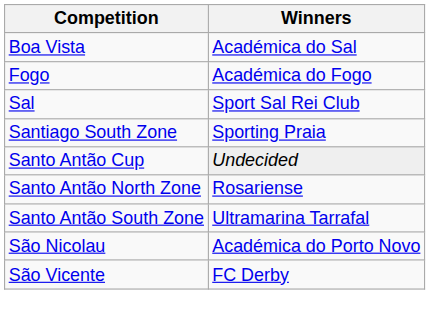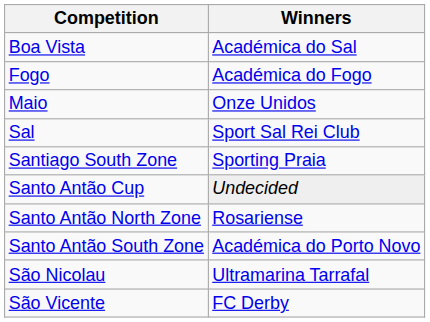+ row: Maio | Onze Unidos
Santo Antão South Zone | Winners: Ultramarina Tarrafal -> Académica do Porto Novo
São Nicolau | Winners: Académica do Porto Novo -> Ultramarina Tarrafal
